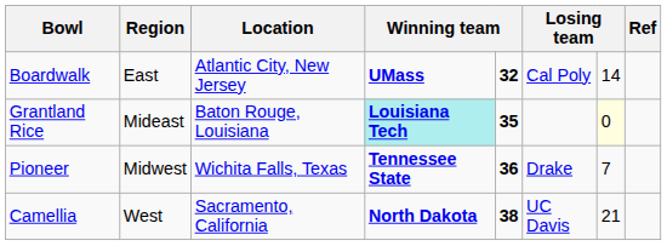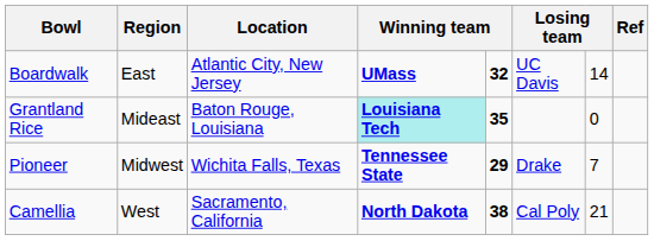Boardwalk | column 6: Cal Poly -> UC Davis
Grantland Rice | column 7: lightyellow background -> no background
Pioneer | column 5: 36 -> 29
Camellia | column 6: UC Davis -> Cal Poly
